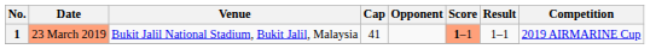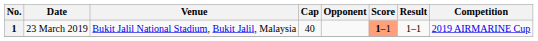1 | Date: lightsalmon background -> no background
1 | Cap: 41 -> 40
